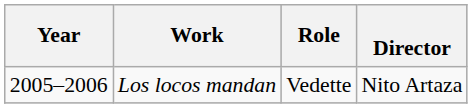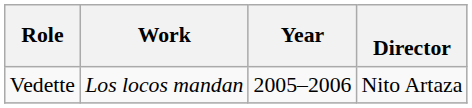columns swapped: Year <-> Role
